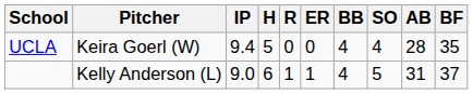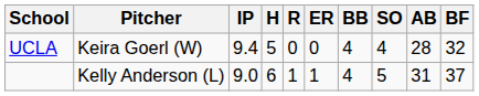UCLA | BF: 35 -> 32
